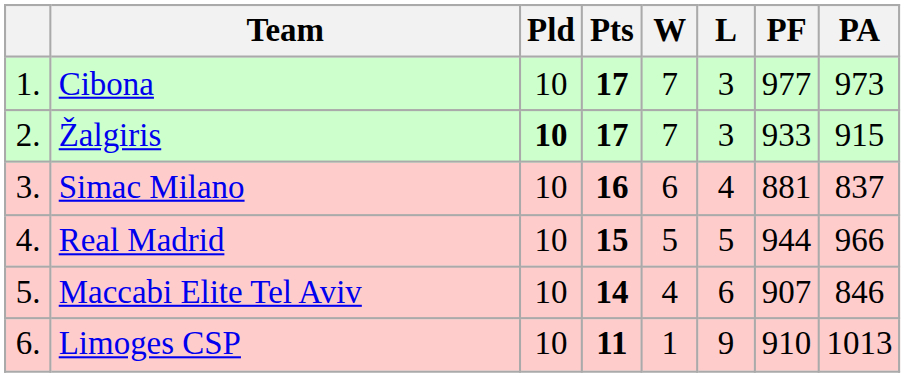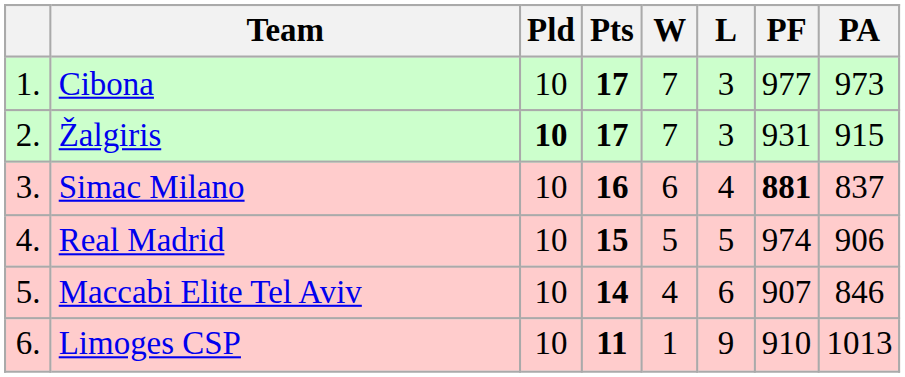Žalgiris | PF: 933 -> 931
Simac Milano | PF: normal -> bold
Real Madrid | PF: 944 -> 974
Real Madrid | PA: 966 -> 906
